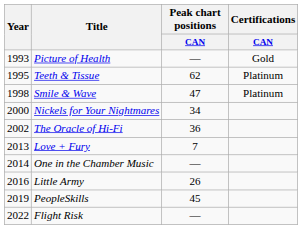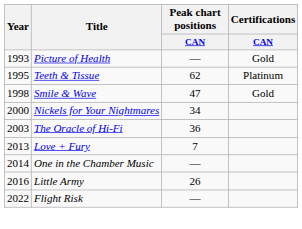Smile & Wave | Certifications / CAN: Platinum -> Gold
The Oracle of Hi-Fi | Year: 2002 -> 2003
- row: 2019 | PeopleSkills | 45
